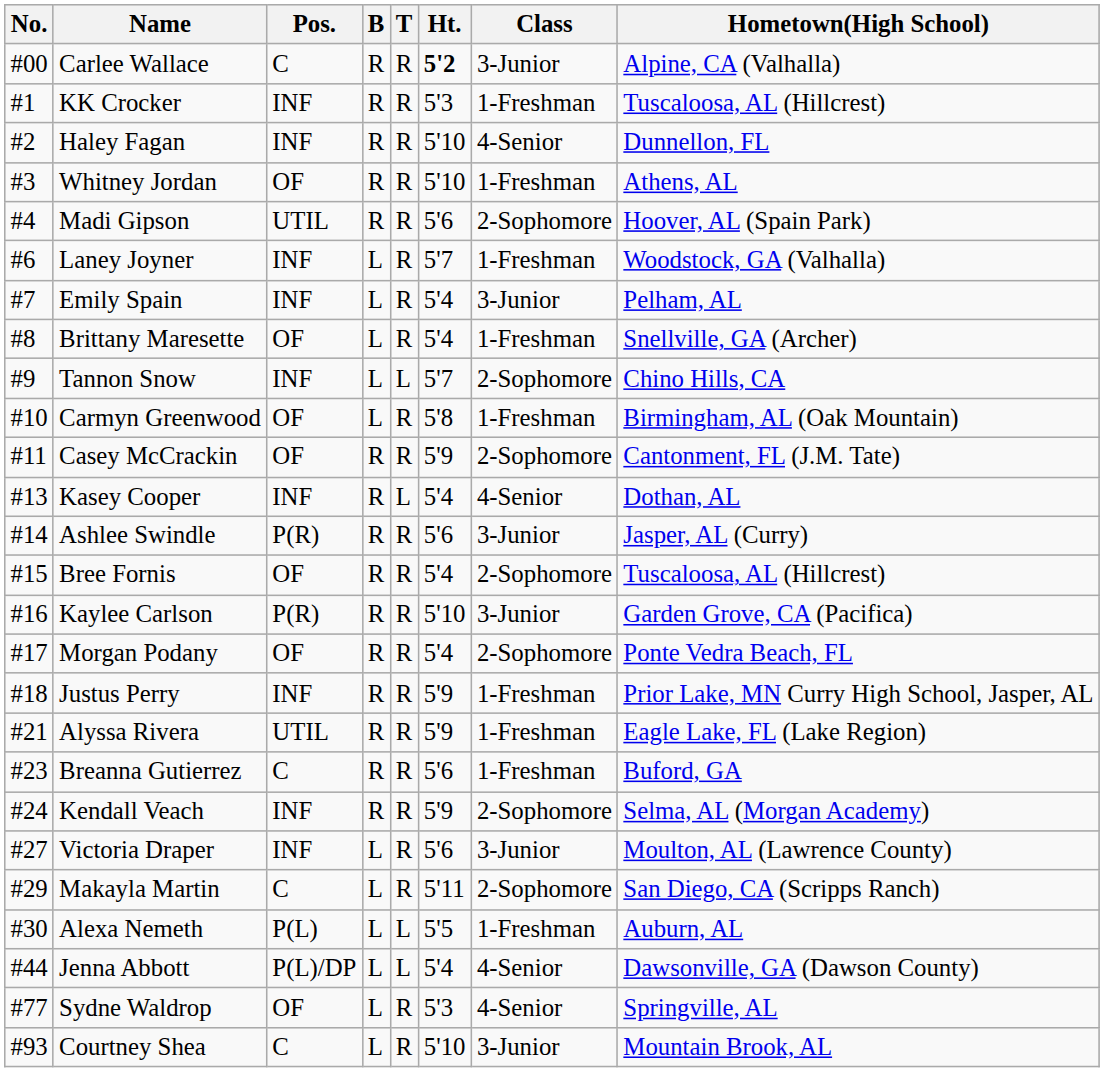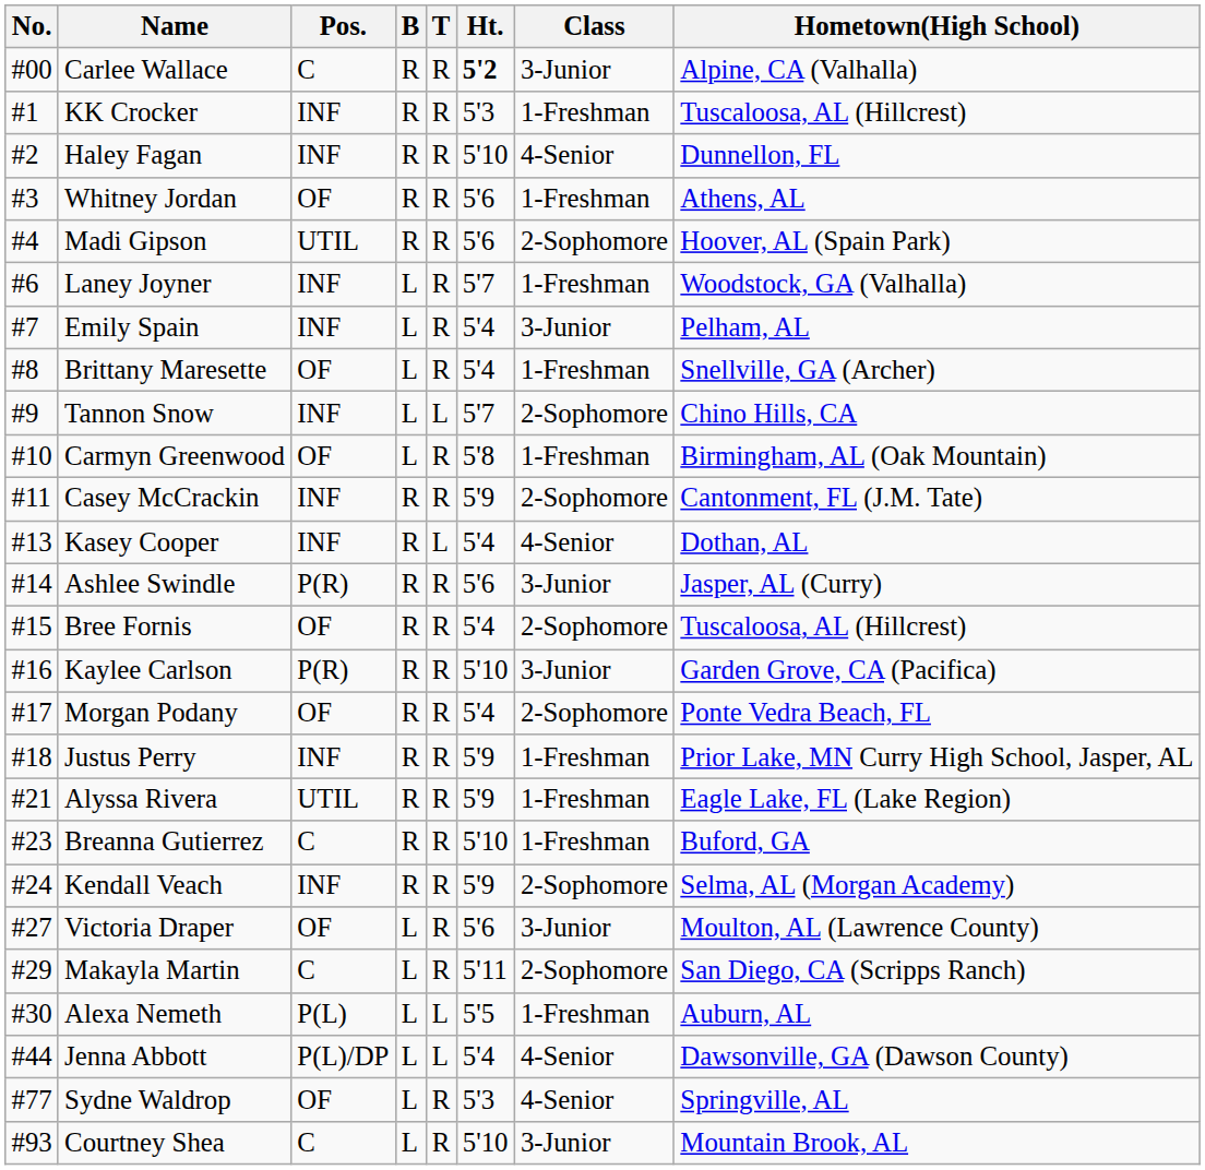Whitney Jordan | Ht.: 5'10 -> 5'6
Casey McCrackin | Pos.: OF -> INF
Breanna Gutierrez | Ht.: 5'6 -> 5'10
Victoria Draper | Pos.: INF -> OF
